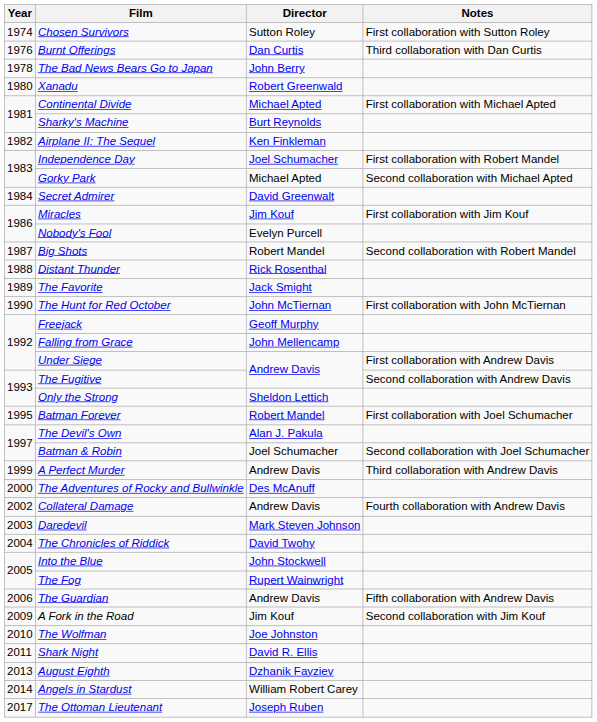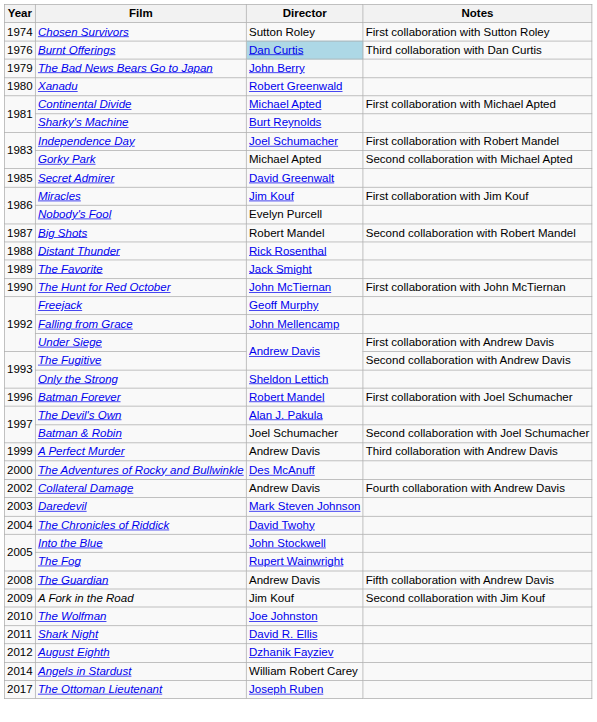Burnt Offerings | Director: no background -> lightblue background
The Bad News Bears Go to Japan | Year: 1978 -> 1979
- row: 1982 | Airplane II: The Sequel | Ken Finkleman
Secret Admirer | Year: 1984 -> 1985
Batman Forever | Year: 1995 -> 1996
The Guardian | Year: 2006 -> 2008
August Eighth | Year: 2013 -> 2012
